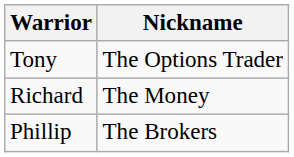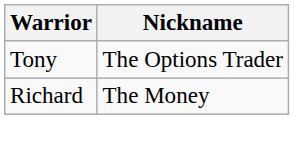- row: Phillip | The Brokers
